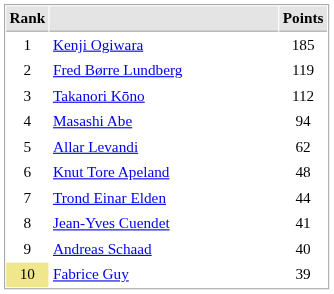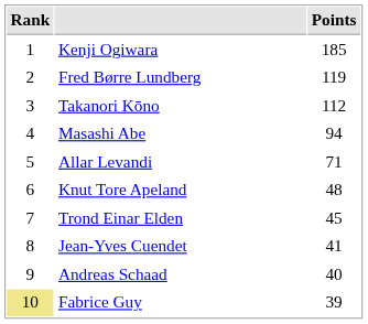Allar Levandi | Points: 62 -> 71
Trond Einar Elden | Points: 44 -> 45
